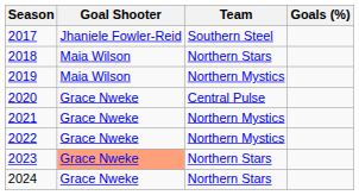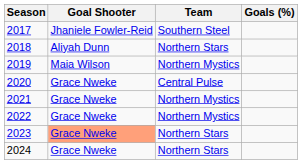2018 | Goal Shooter: Maia Wilson -> Aliyah Dunn
